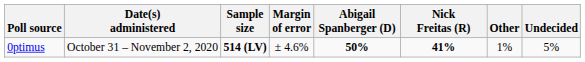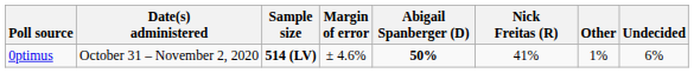0ptimus | Nick Freitas (R): bold -> normal
0ptimus | Undecided: 5% -> 6%
